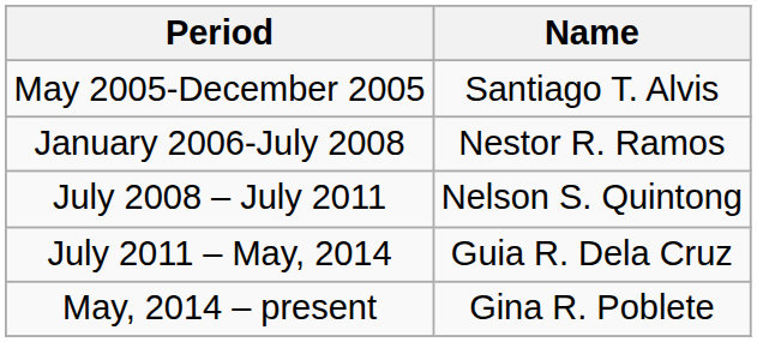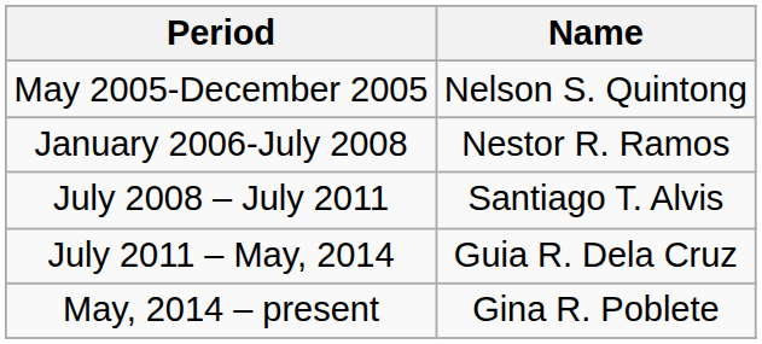May 2005-December 2005 | Name: Santiago T. Alvis -> Nelson S. Quintong
July 2008 – July 2011 | Name: Nelson S. Quintong -> Santiago T. Alvis
